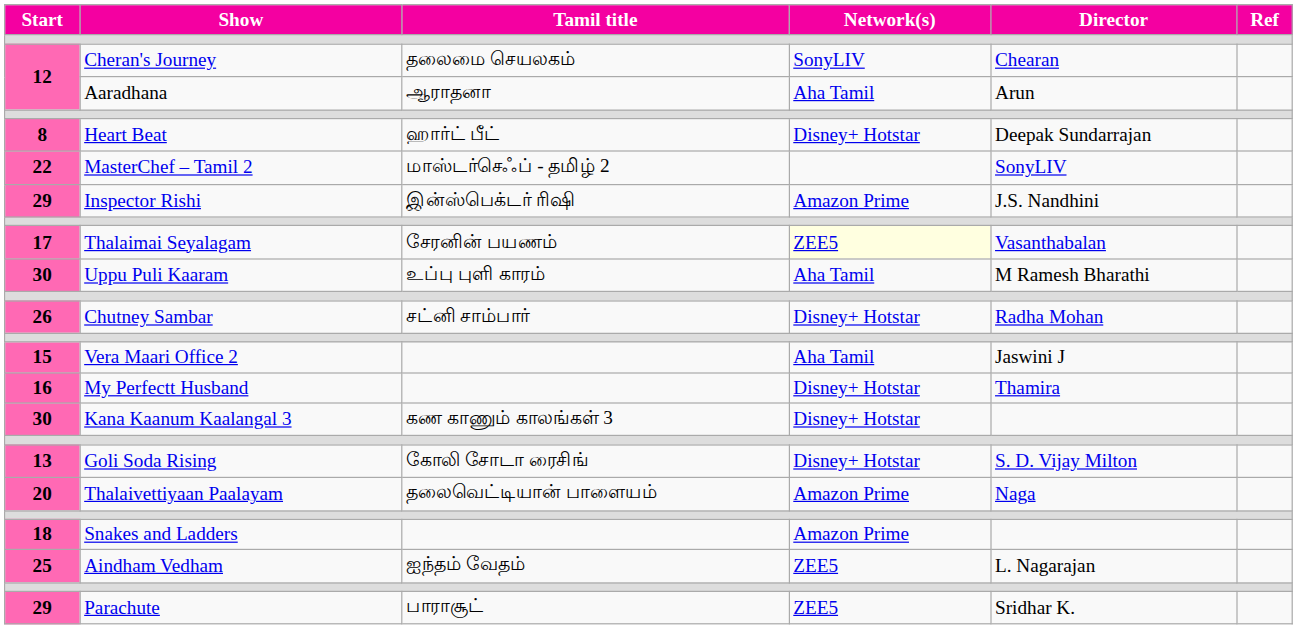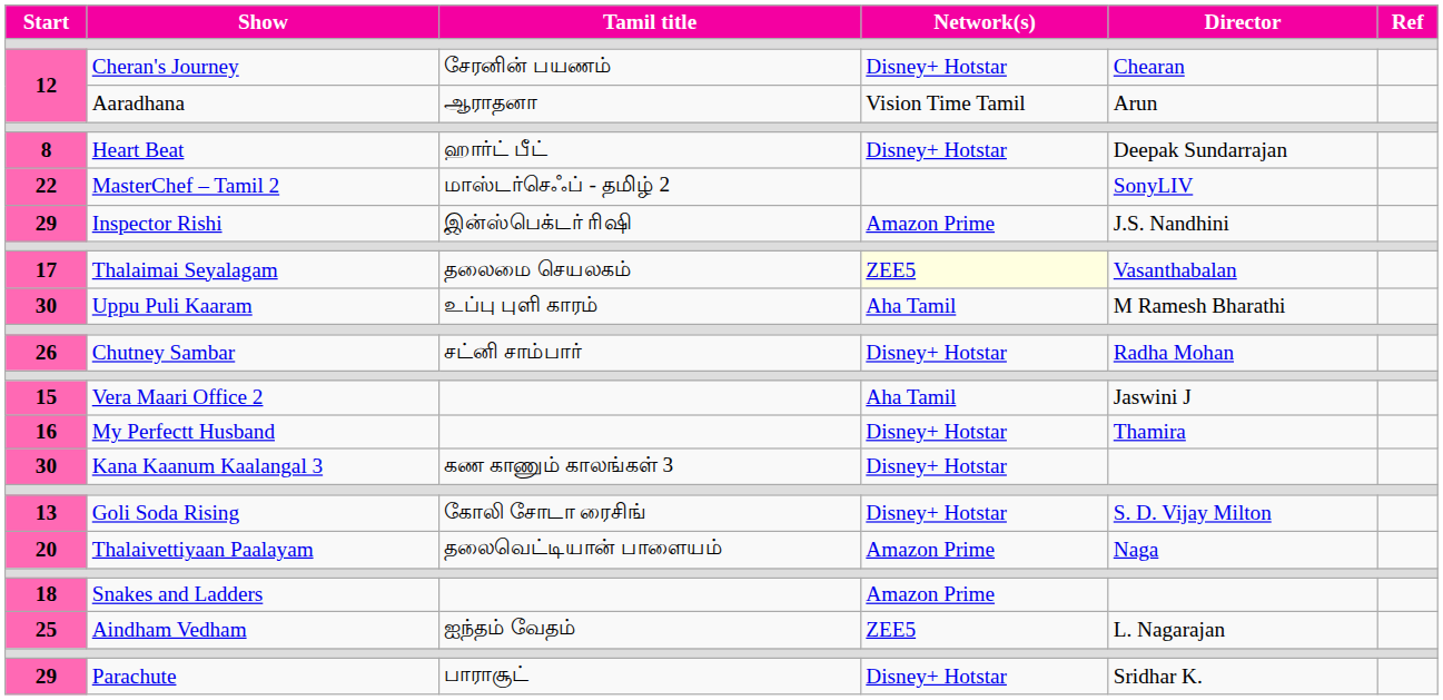Cheran's Journey | Tamil title: தலைமை செயலகம் -> சேரனின் பயணம்
Cheran's Journey | Network(s): SonyLIV -> Disney+ Hotstar
Aaradhana | Network(s): Aha Tamil -> Vision Time Tamil
Thalaimai Seyalagam | Tamil title: சேரனின் பயணம் -> தலைமை செயலகம்
Parachute | Network(s): ZEE5 -> Disney+ Hotstar
